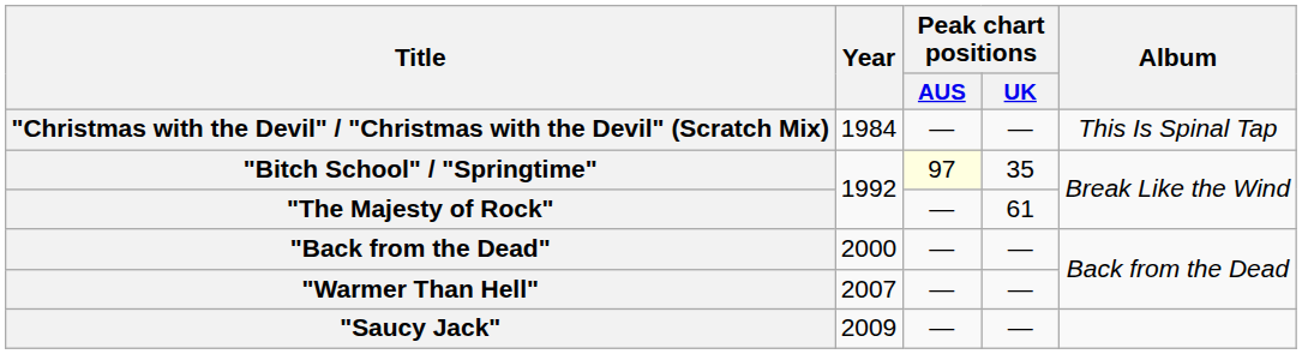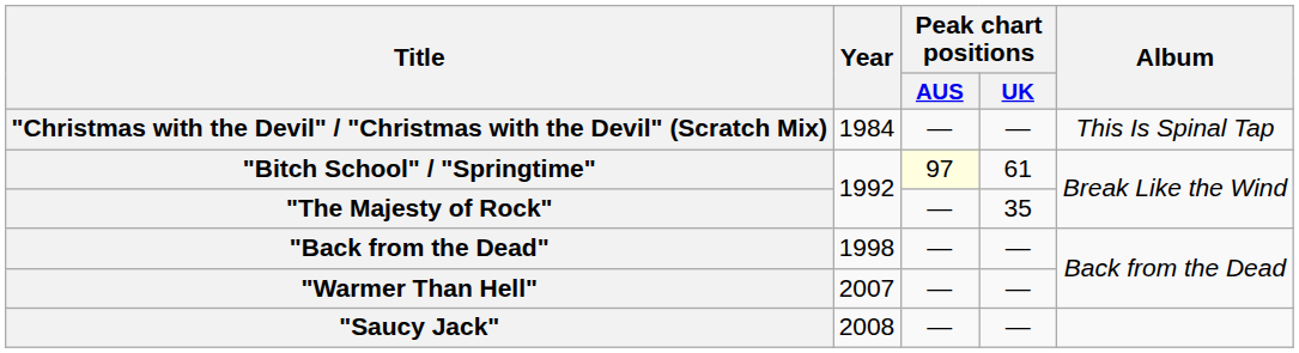"Bitch School" / "Springtime" | Peak chart positions / UK: 35 -> 61
"The Majesty of Rock" | Peak chart positions / UK: 61 -> 35
"Back from the Dead" | Year: 2000 -> 1998
"Saucy Jack" | Year: 2009 -> 2008
